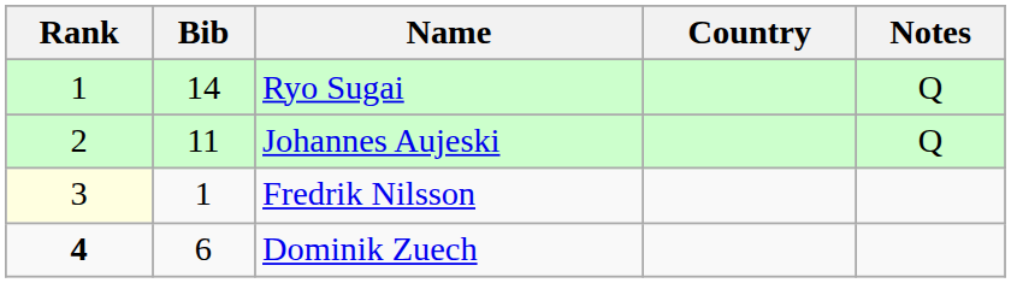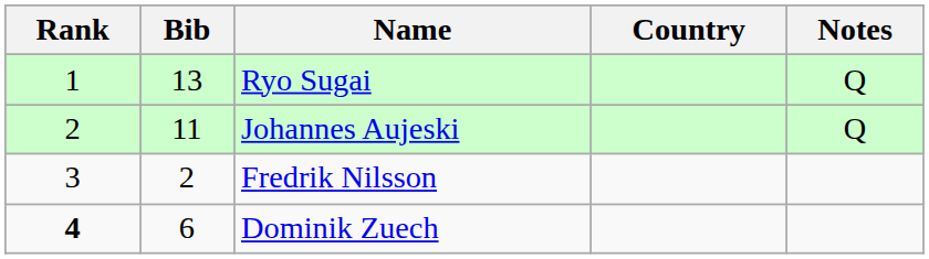Ryo Sugai | Bib: 14 -> 13
Fredrik Nilsson | Rank: lightyellow background -> no background
Fredrik Nilsson | Bib: 1 -> 2
